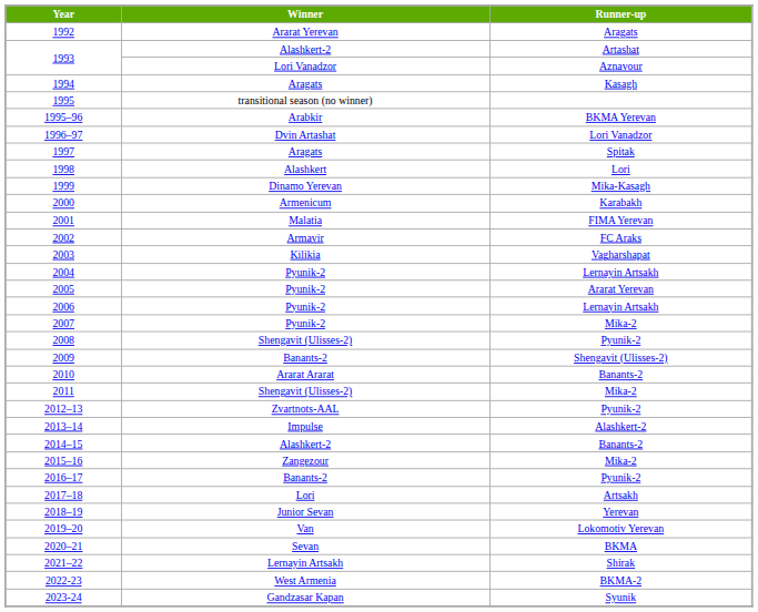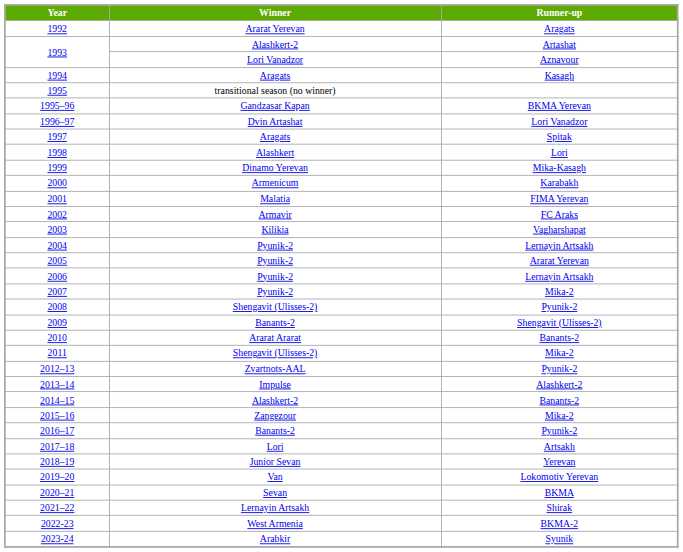1995–96 | Winner: Arabkir -> Gandzasar Kapan
2023-24 | Winner: Gandzasar Kapan -> Arabkir
